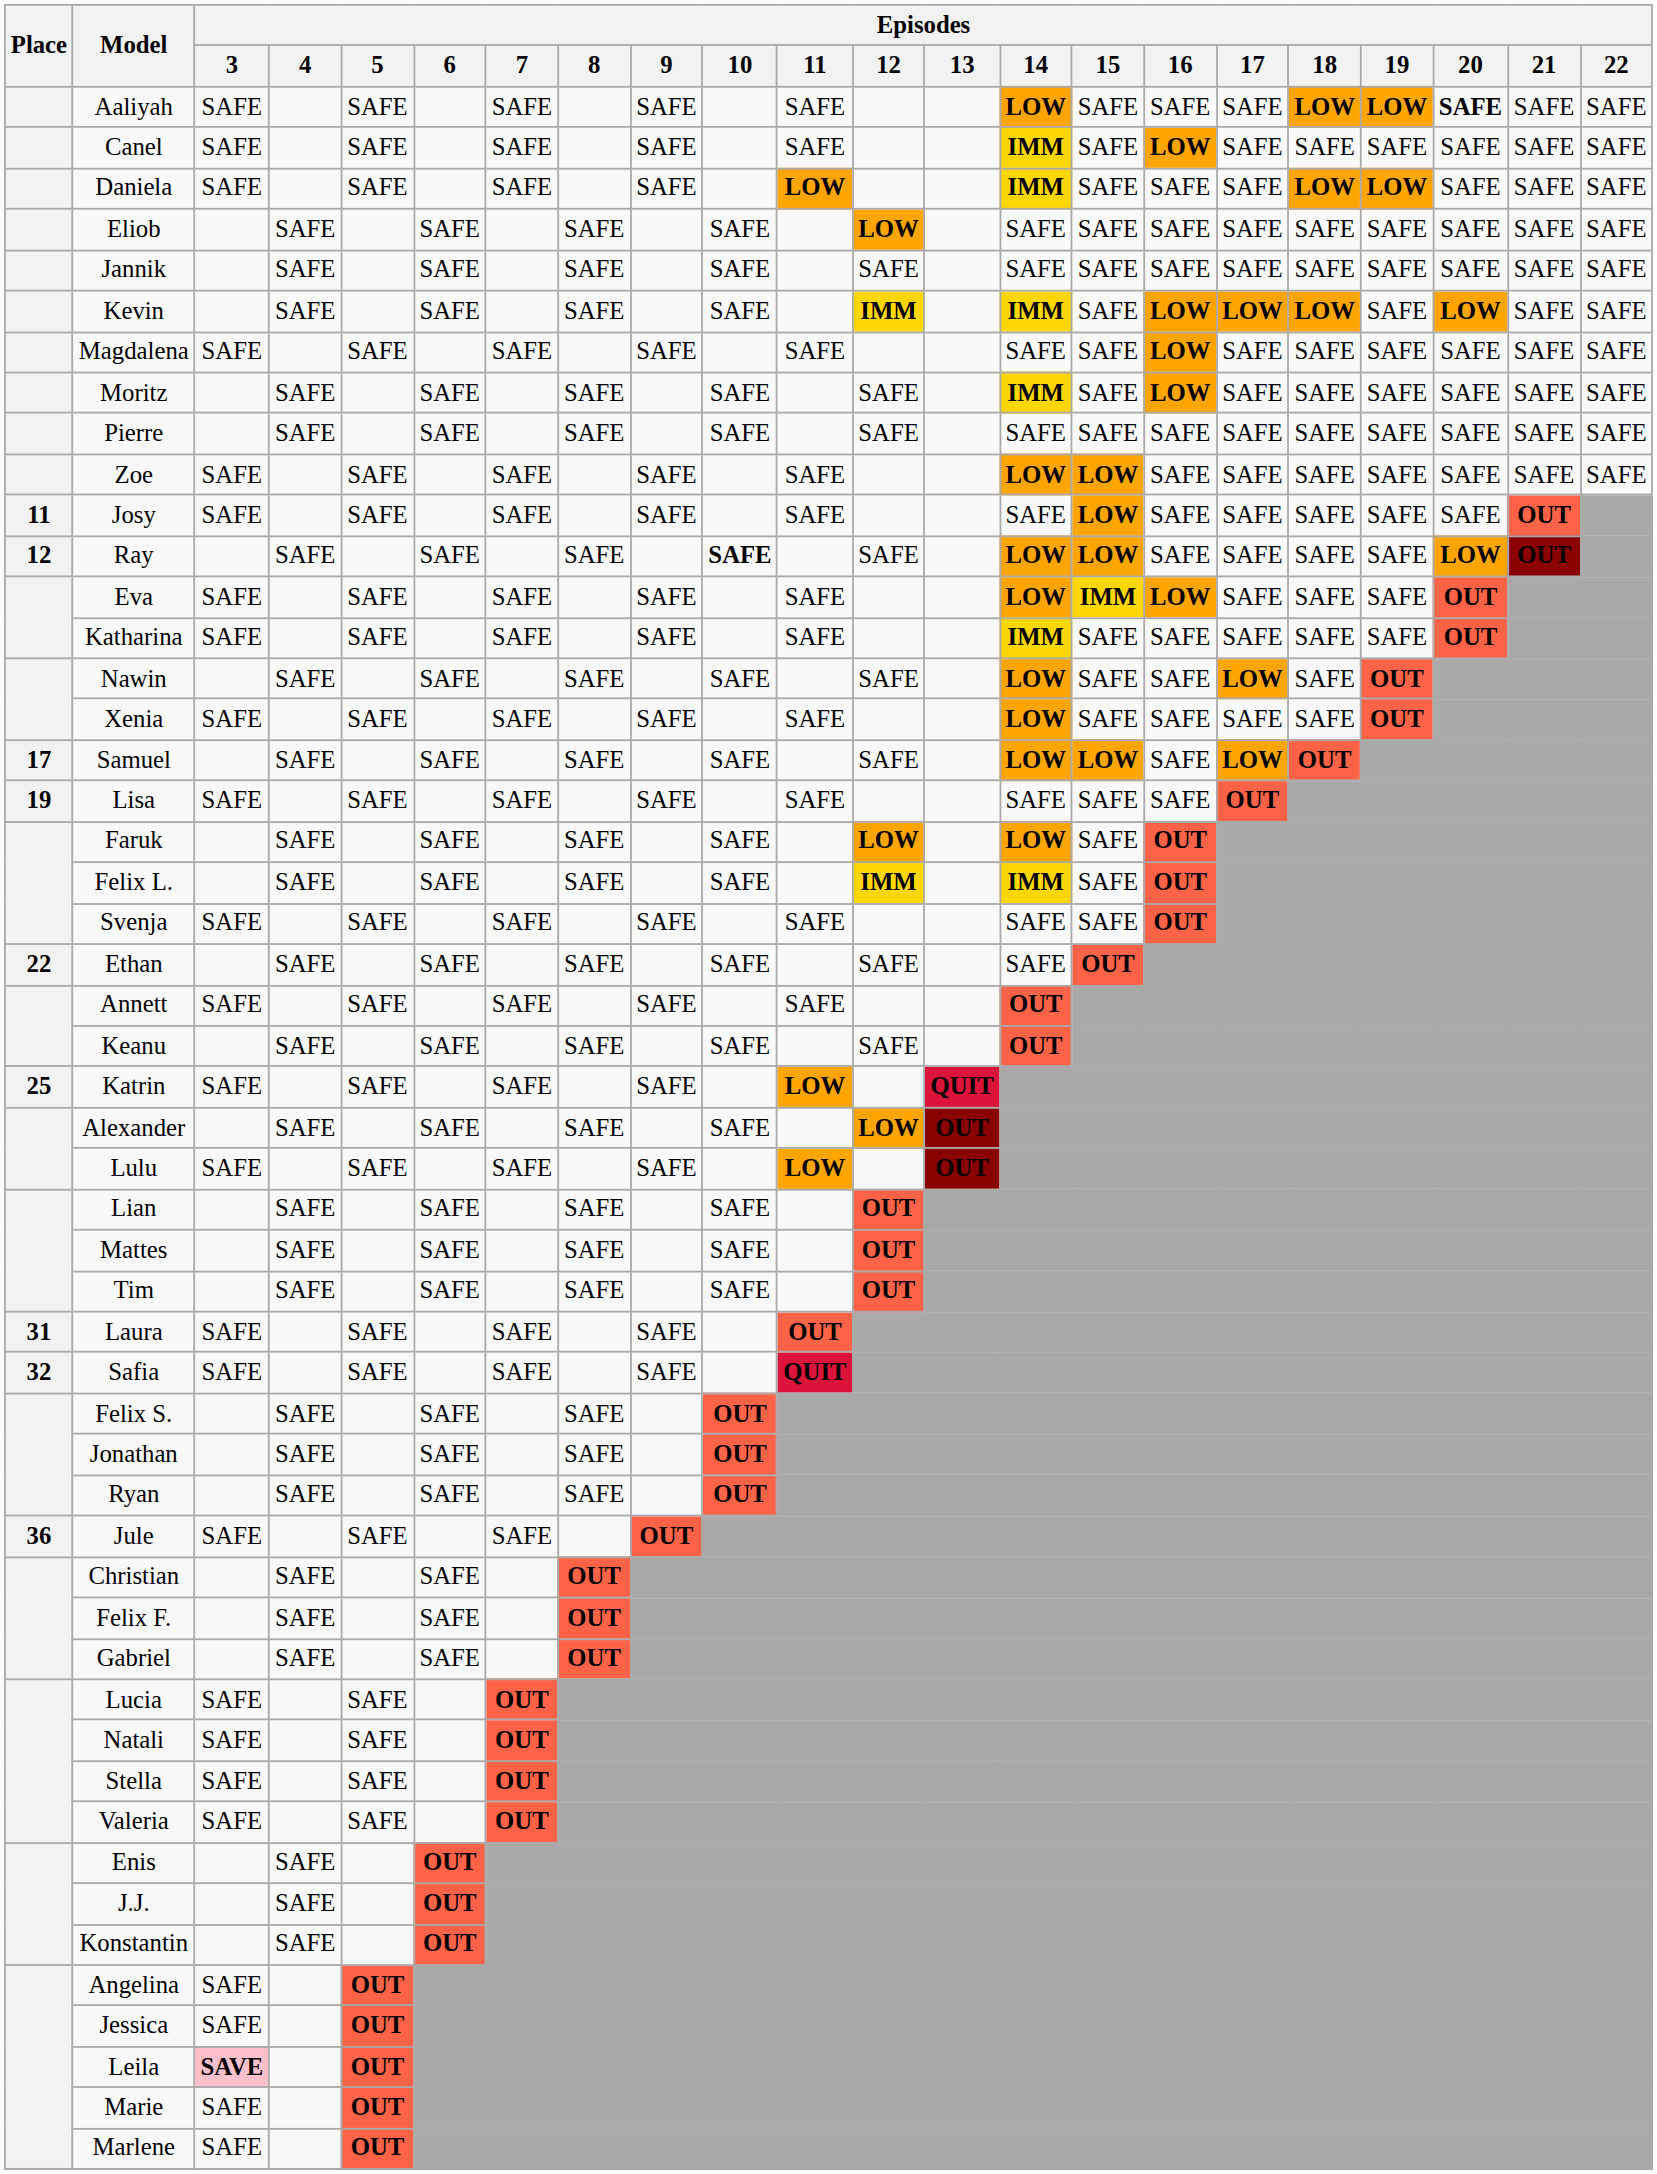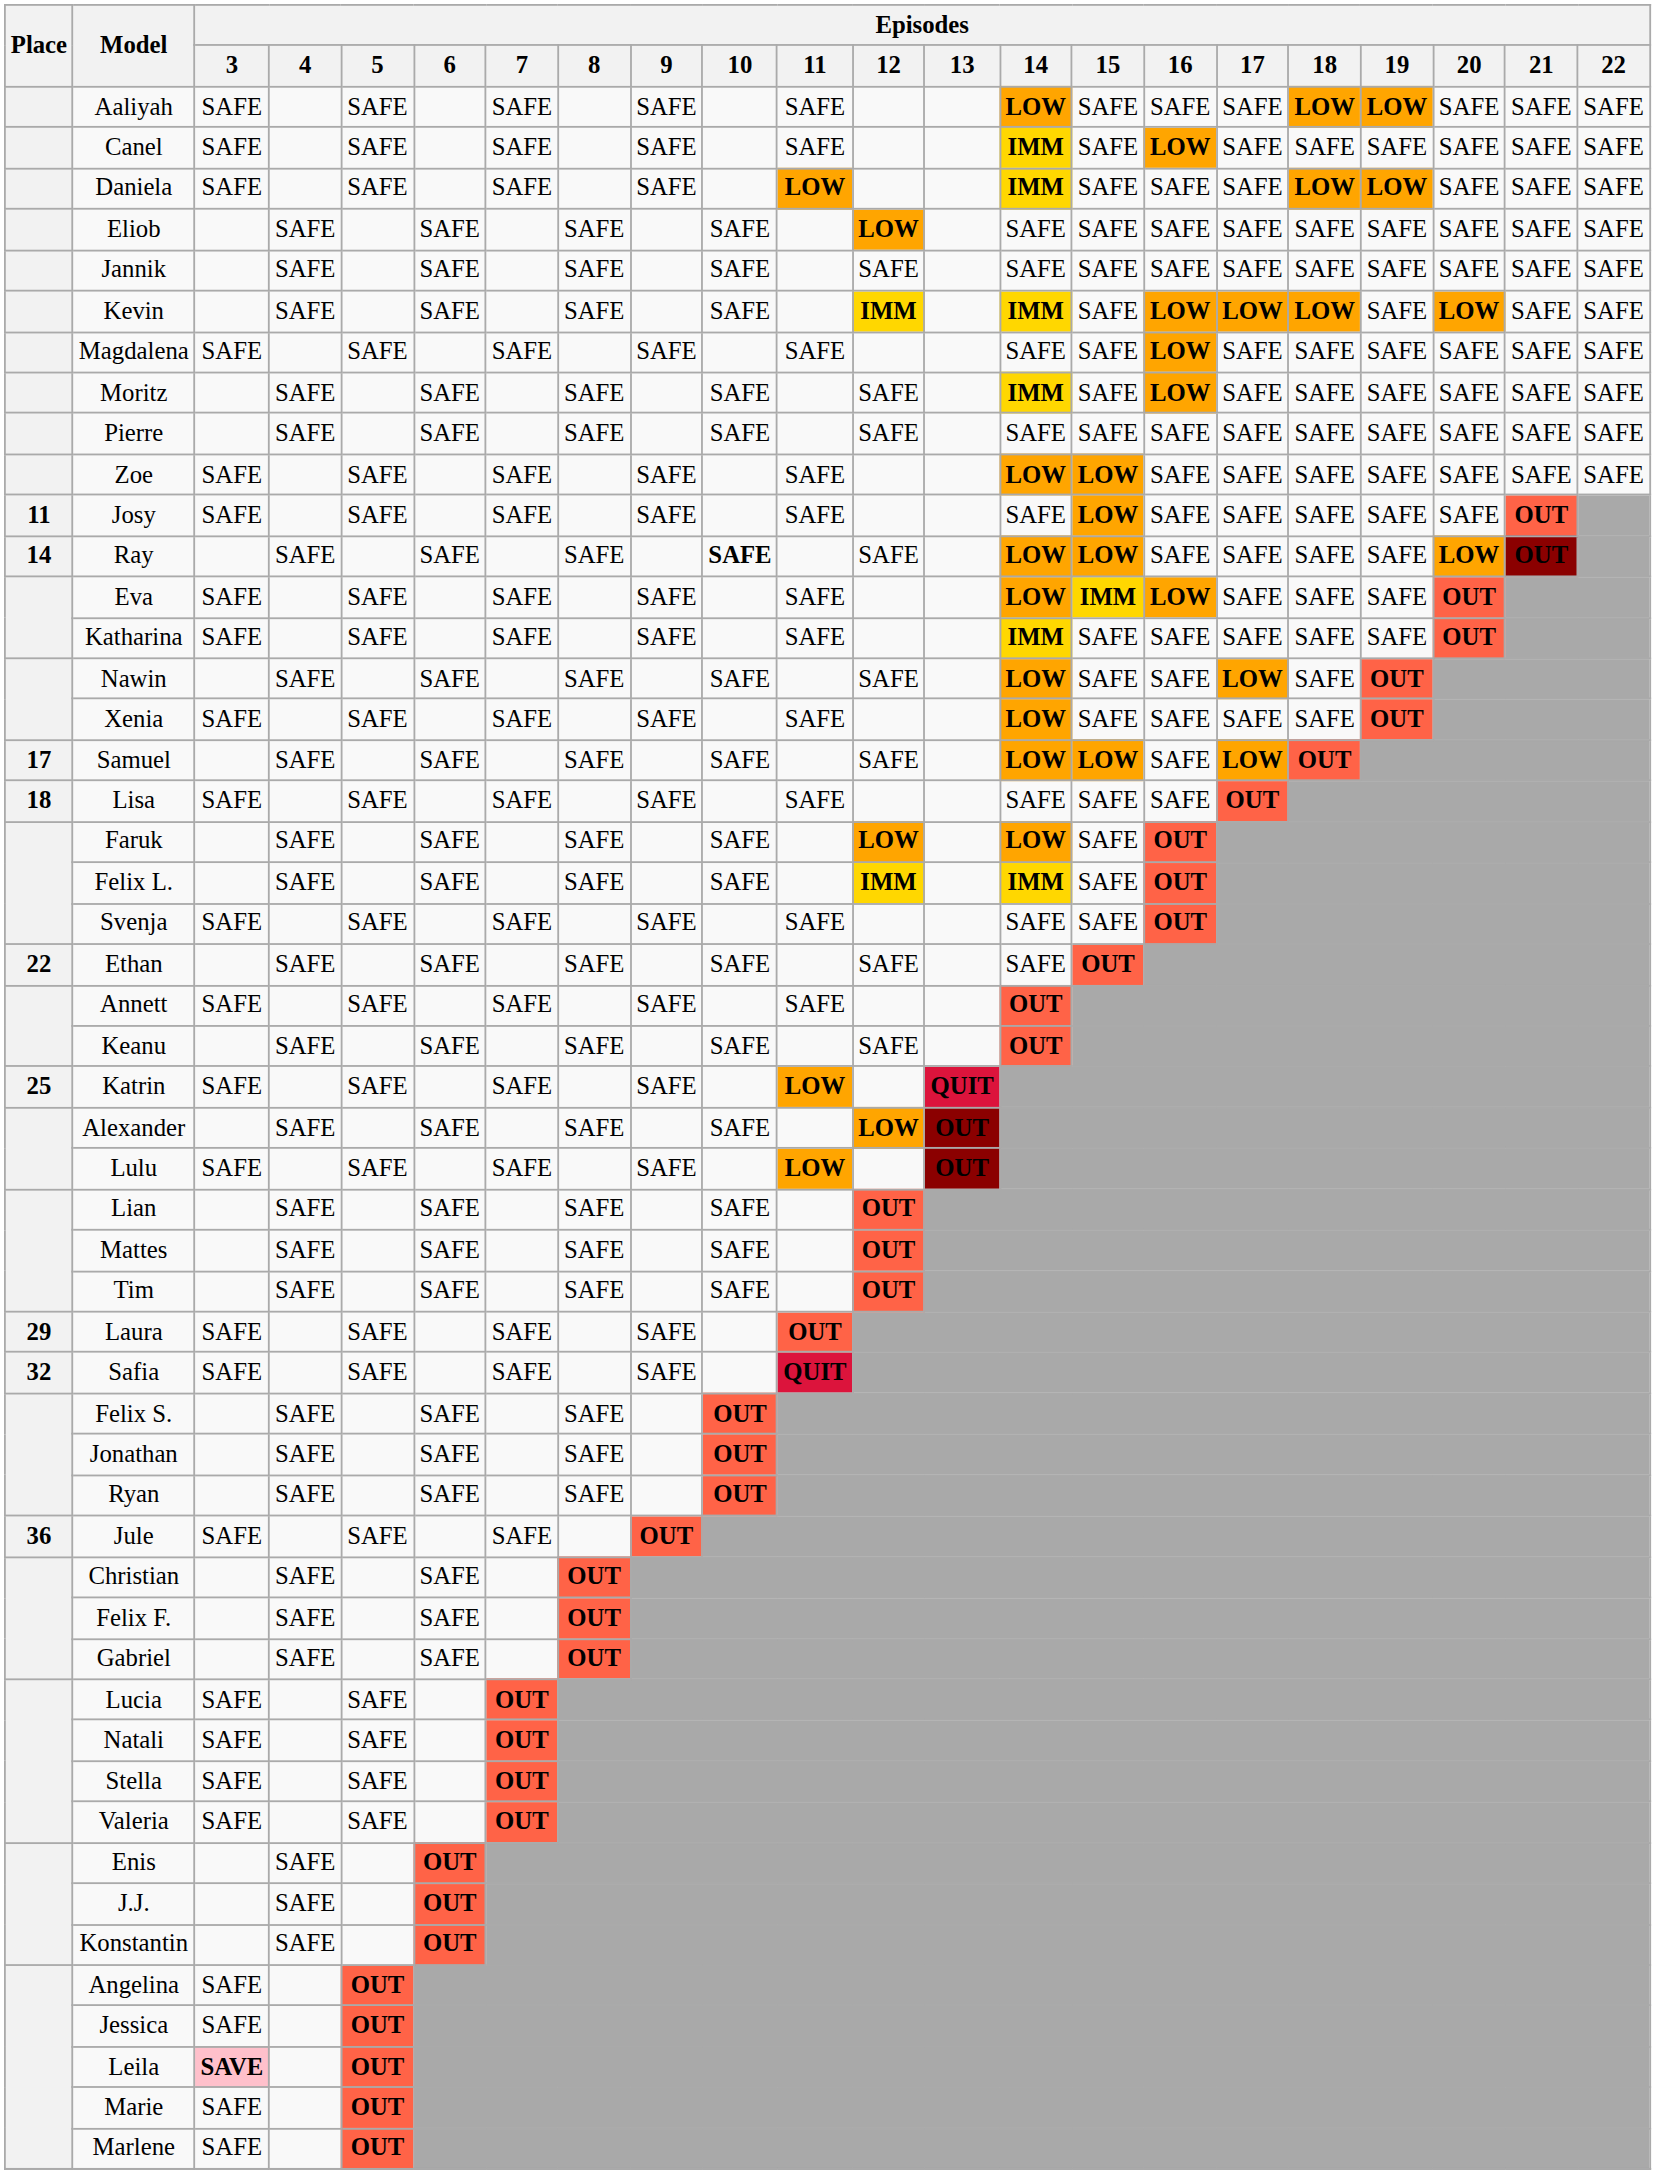Aaliyah | Episodes / 20: bold -> normal
Ray | Place: 12 -> 14
Lisa | Place: 19 -> 18
Laura | Place: 31 -> 29
